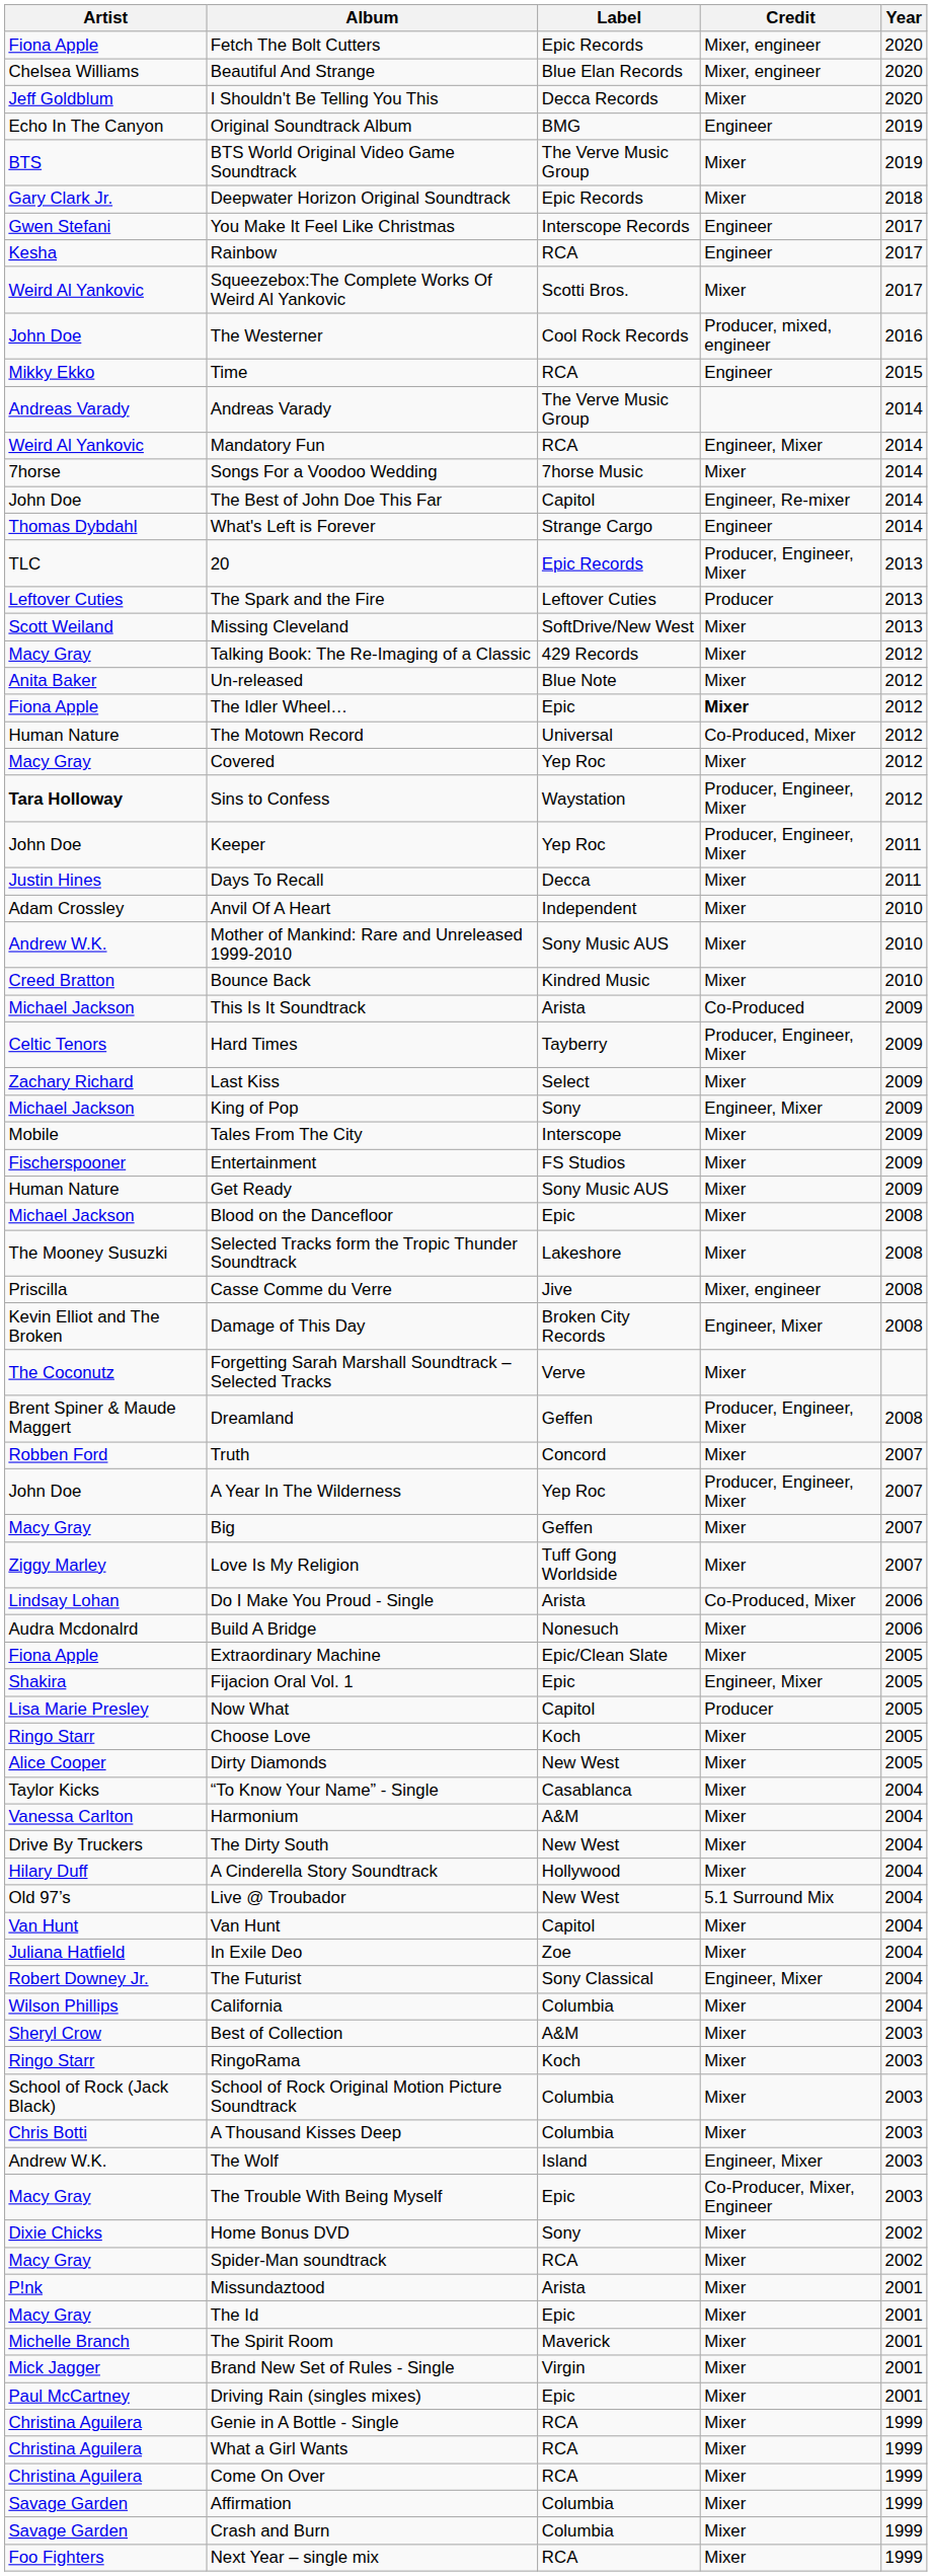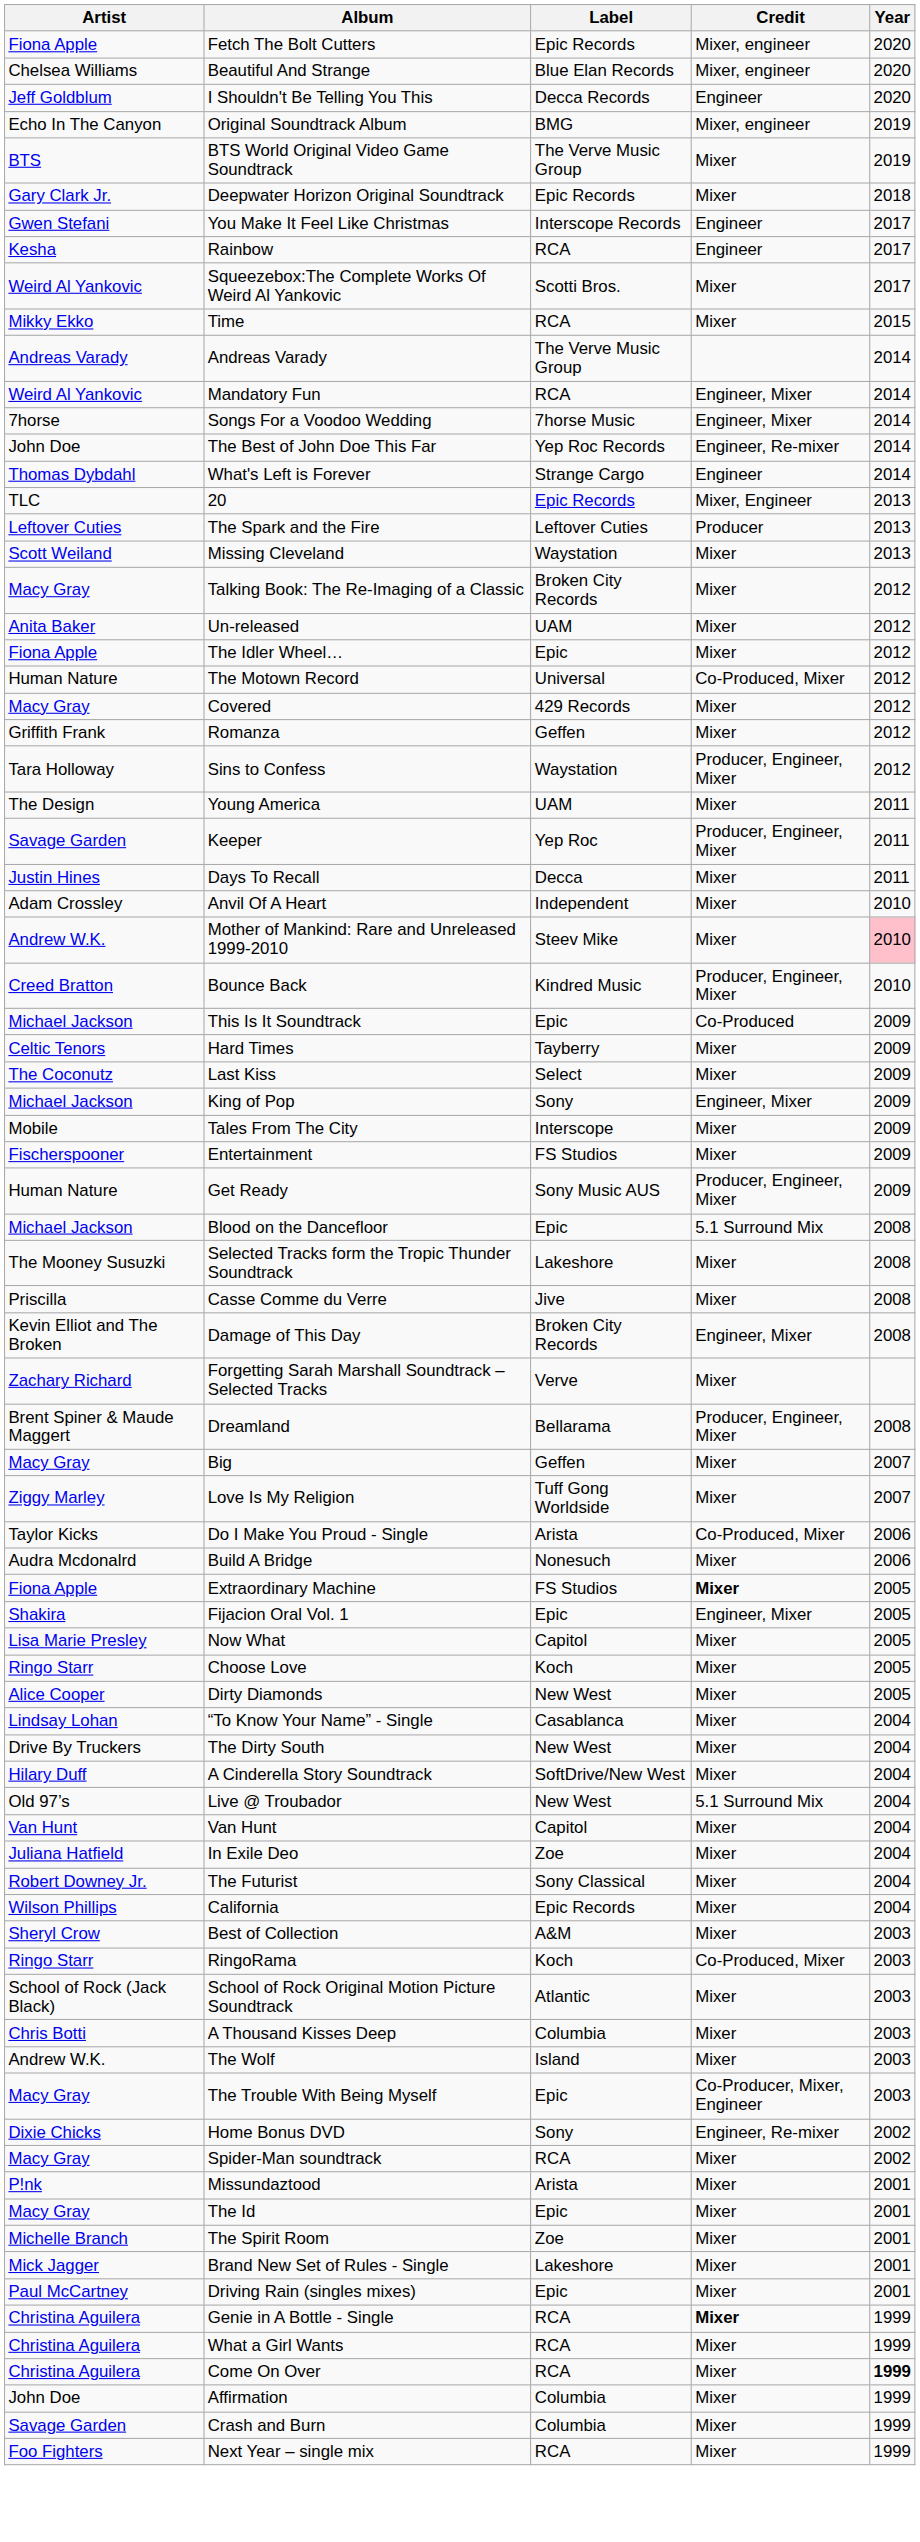I Shouldn't Be Telling You This | Credit: Mixer -> Engineer
Original Soundtrack Album | Credit: Engineer -> Mixer, engineer
- row: John Doe | The Westerner | Cool Rock Records | Producer, mixed, engineer | 2016
Time | Credit: Engineer -> Mixer
Songs For a Voodoo Wedding | Credit: Mixer -> Engineer, Mixer
The Best of John Doe This Far | Label: Capitol -> Yep Roc Records
20 | Credit: Producer, Engineer, Mixer -> Mixer, Engineer
Missing Cleveland | Label: SoftDrive/New West -> Waystation
Talking Book: The Re-Imaging of a Classic | Label: 429 Records -> Broken City Records
Un-released | Label: Blue Note -> UAM
The Idler Wheel… | Credit: bold -> normal
Covered | Label: Yep Roc -> 429 Records
+ row: Griffith Frank | Romanza | Geffen | Mixer | 2012
Sins to Confess | Artist: bold -> normal
+ row: The Design | Young America | UAM | Mixer | 2011
Keeper | Artist: John Doe -> Savage Garden
Mother of Mankind: Rare and Unreleased 1999-2010 | Label: Sony Music AUS -> Steev Mike
Mother of Mankind: Rare and Unreleased 1999-2010 | Year: no background -> pink background
Bounce Back | Credit: Mixer -> Producer, Engineer, Mixer
This Is It Soundtrack | Label: Arista -> Epic
Hard Times | Credit: Producer, Engineer, Mixer -> Mixer
Last Kiss | Artist: Zachary Richard -> The Coconutz
Get Ready | Credit: Mixer -> Producer, Engineer, Mixer
Blood on the Dancefloor | Credit: Mixer -> 5.1 Surround Mix
Casse Comme du Verre | Credit: Mixer, engineer -> Mixer
Forgetting Sarah Marshall Soundtrack – Selected Tracks | Artist: The Coconutz -> Zachary Richard
Dreamland | Label: Geffen -> Bellarama
- row: Robben Ford | Truth | Concord | Mixer | 2007
- row: John Doe | A Year In The Wilderness | Yep Roc | Producer, Engineer, Mixer | 2007
Do I Make You Proud - Single | Artist: Lindsay Lohan -> Taylor Kicks
Extraordinary Machine | Label: Epic/Clean Slate -> FS Studios
Extraordinary Machine | Credit: normal -> bold
Now What | Credit: Producer -> Mixer
“To Know Your Name” - Single | Artist: Taylor Kicks -> Lindsay Lohan
- row: Vanessa Carlton | Harmonium | A&M | Mixer | 2004
A Cinderella Story Soundtrack | Label: Hollywood -> SoftDrive/New West
The Futurist | Credit: Engineer, Mixer -> Mixer
California | Label: Columbia -> Epic Records
RingoRama | Credit: Mixer -> Co-Produced, Mixer
School of Rock Original Motion Picture Soundtrack | Label: Columbia -> Atlantic
The Wolf | Credit: Engineer, Mixer -> Mixer
Home Bonus DVD | Credit: Mixer -> Engineer, Re-mixer
The Spirit Room | Label: Maverick -> Zoe
Brand New Set of Rules - Single | Label: Virgin -> Lakeshore
Genie in A Bottle - Single | Credit: normal -> bold
Come On Over | Year: normal -> bold
Affirmation | Artist: Savage Garden -> John Doe
